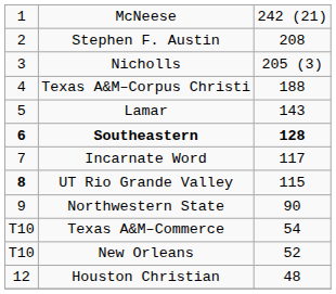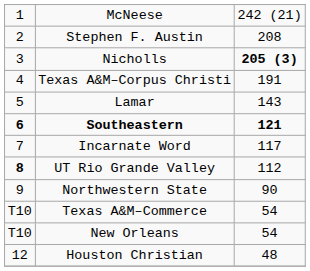Nicholls | column 3: normal -> bold
Texas A&M–Corpus Christi | column 3: 188 -> 191
Southeastern | column 3: 128 -> 121
UT Rio Grande Valley | column 3: 115 -> 112
New Orleans | column 3: 52 -> 54
